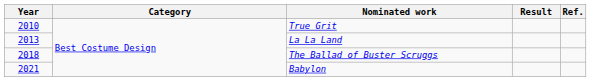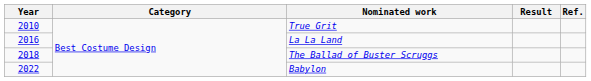La La Land | Year: 2013 -> 2016
Babylon | Year: 2021 -> 2022
